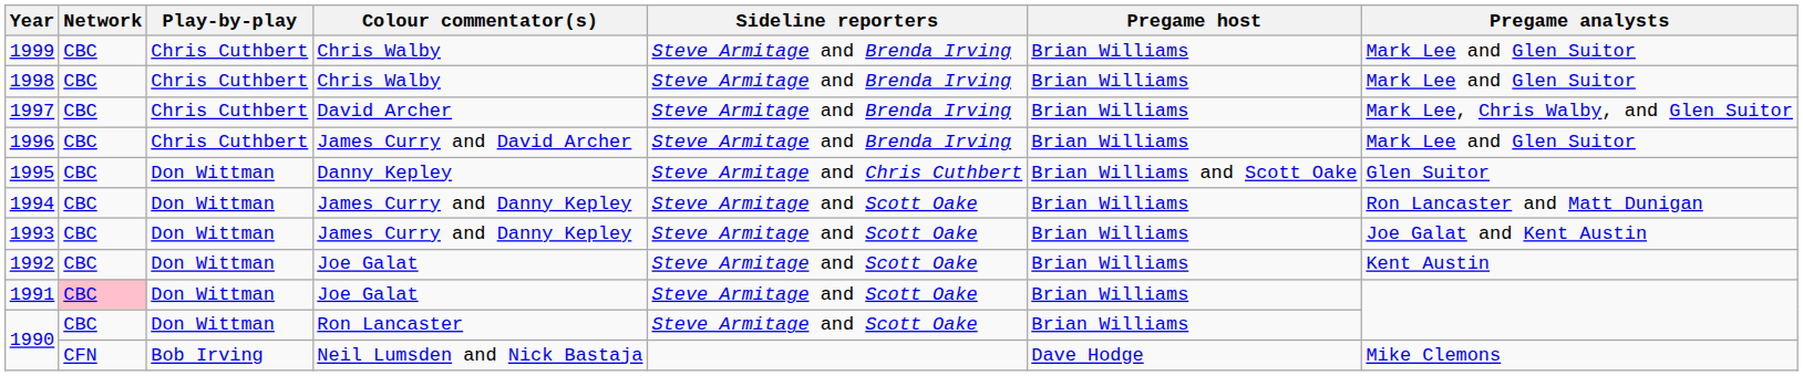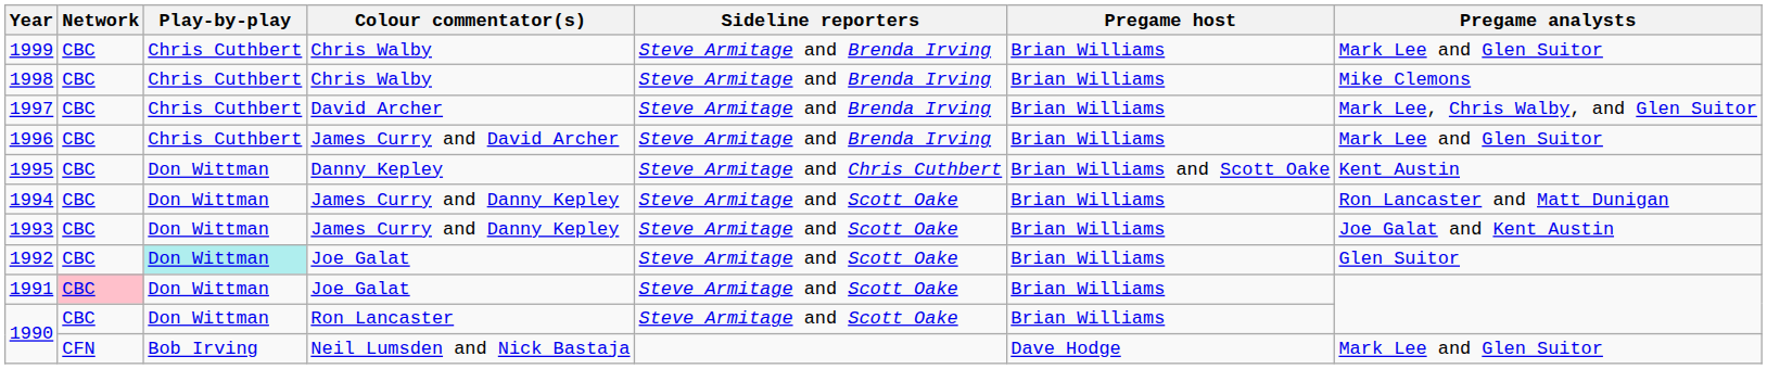1998 | Pregame analysts: Mark Lee and Glen Suitor -> Mike Clemons
1995 | Pregame analysts: Glen Suitor -> Kent Austin
1992 | Play-by-play: no background -> paleturquoise background
1992 | Pregame analysts: Kent Austin -> Glen Suitor
1990 / Neil Lumsden and Nick Bastaja | Pregame analysts: Mike Clemons -> Mark Lee and Glen Suitor
